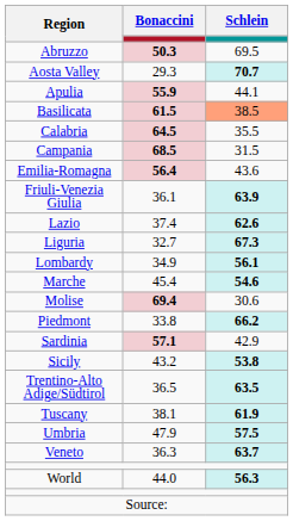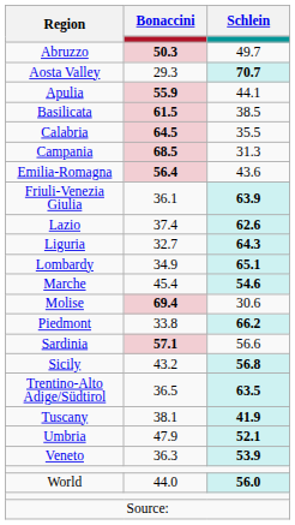Abruzzo | Schlein: 69.5 -> 49.7
Basilicata | Schlein: lightsalmon background -> no background
Campania | Schlein: 31.5 -> 31.3
Liguria | Schlein: 67.3 -> 64.3
Lombardy | Schlein: 56.1 -> 65.1
Sardinia | Schlein: 42.9 -> 56.6
Sicily | Schlein: 53.8 -> 56.8
Tuscany | Schlein: 61.9 -> 41.9
Umbria | Schlein: 57.5 -> 52.1
Veneto | Schlein: 63.7 -> 53.9
World | Schlein: 56.3 -> 56.0
